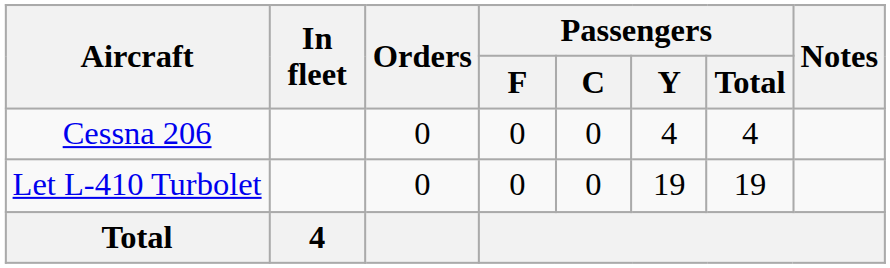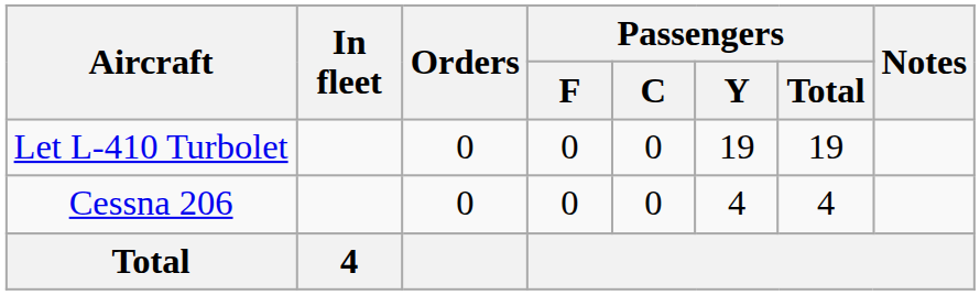rows swapped: Let L-410 Turbolet <-> Cessna 206
